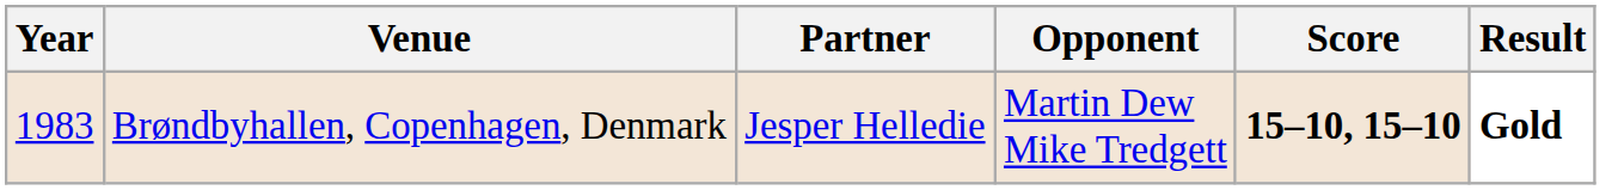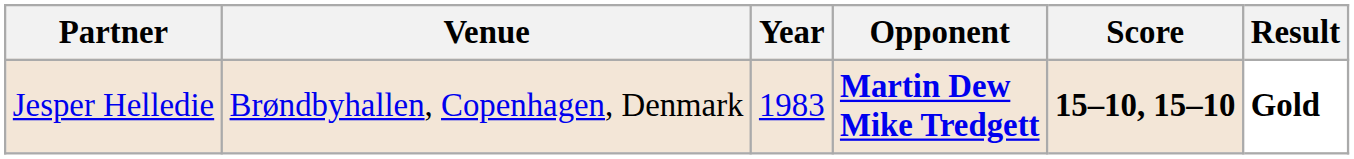columns swapped: Year <-> Partner
Brøndbyhallen, Copenhagen, Denmark | Opponent: normal -> bold
